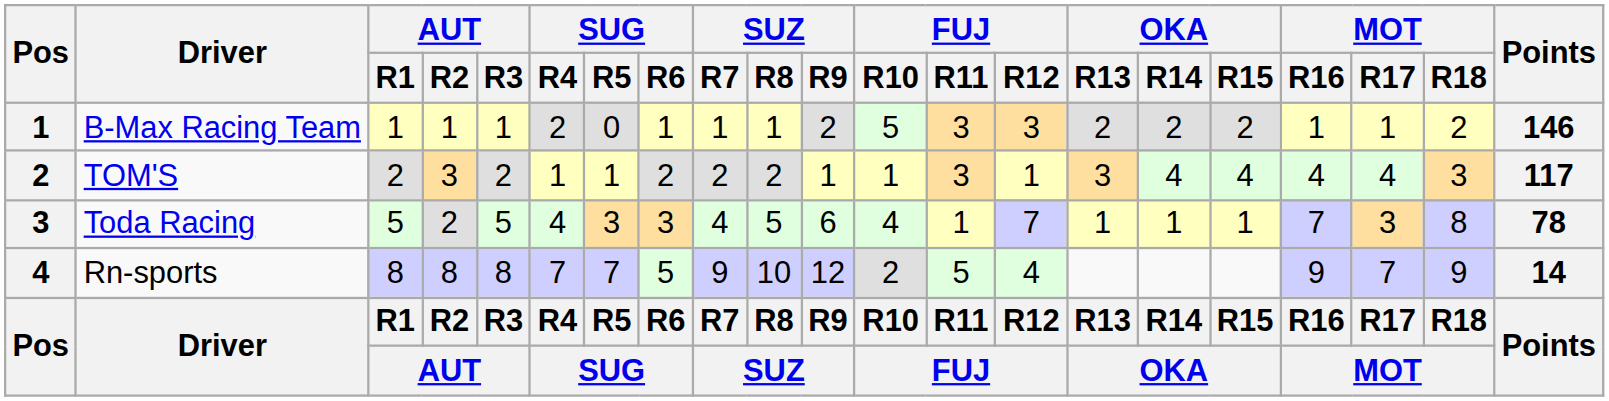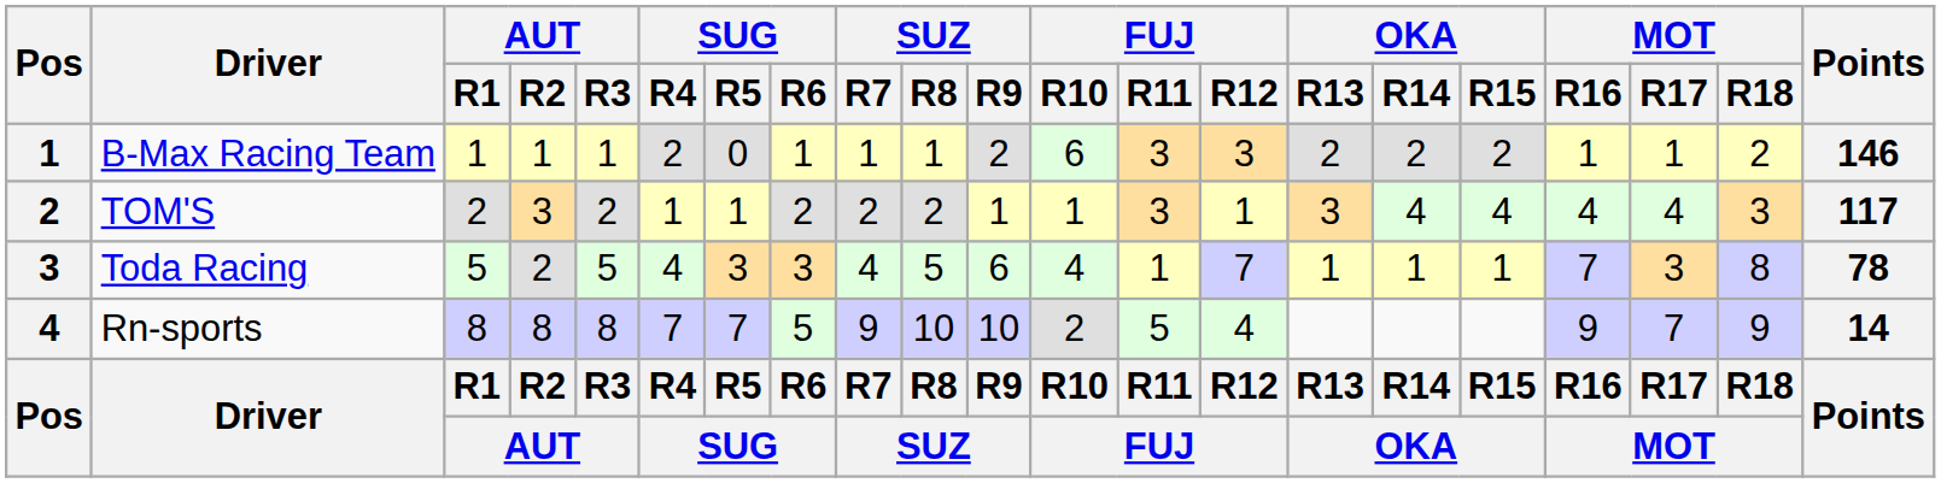B-Max Racing Team | FUJ / R10: 5 -> 6
Rn-sports | SUZ / R9: 12 -> 10
